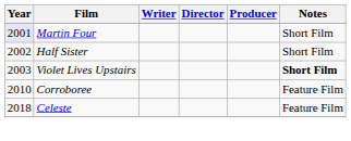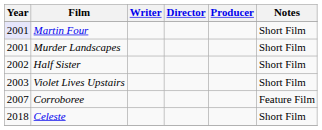+ row: 2001 | Murder Landscapes | Short Film
Violet Lives Upstairs | Notes: bold -> normal
Corroboree | Year: 2010 -> 2007
Celeste | Notes: Feature Film -> Short Film
